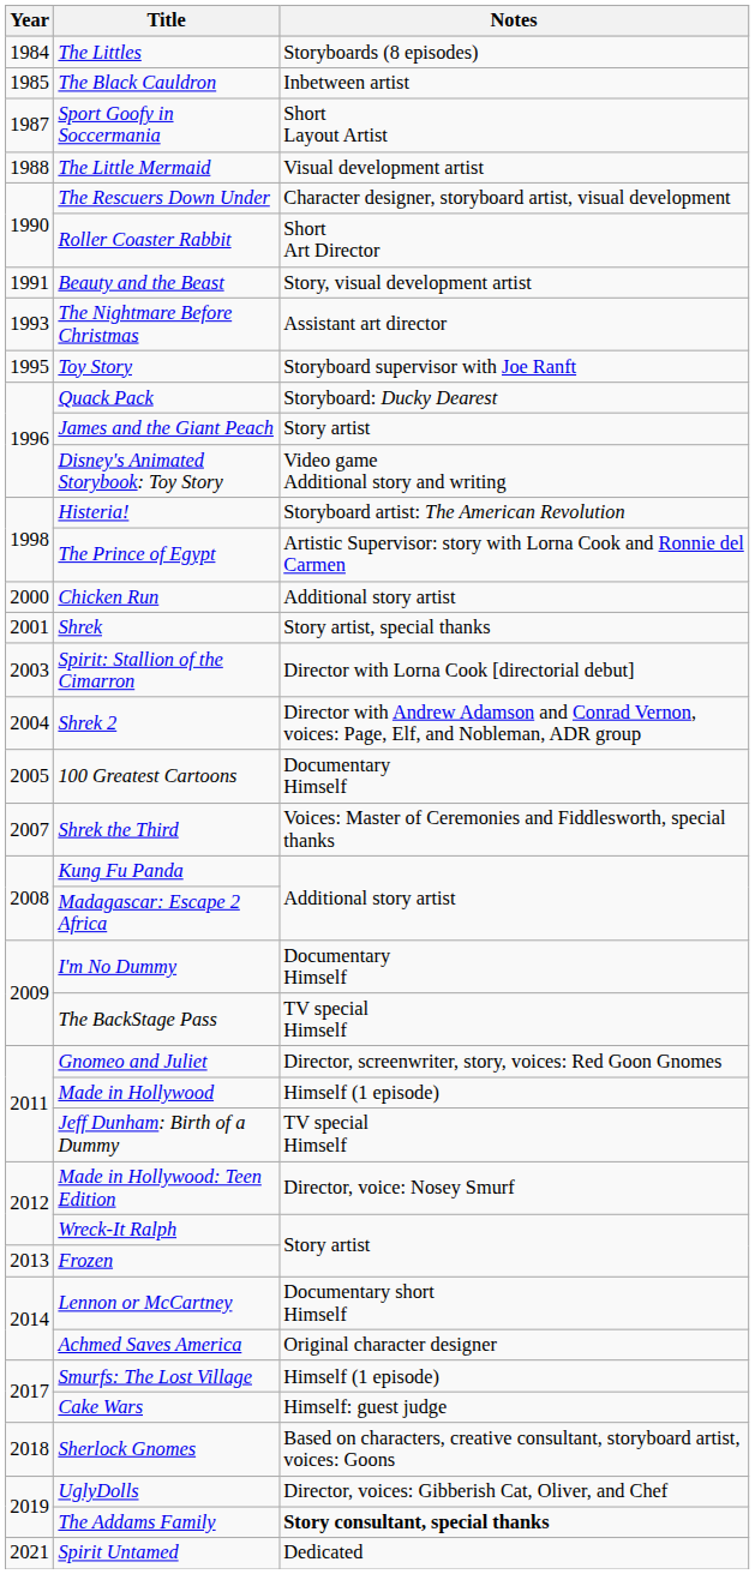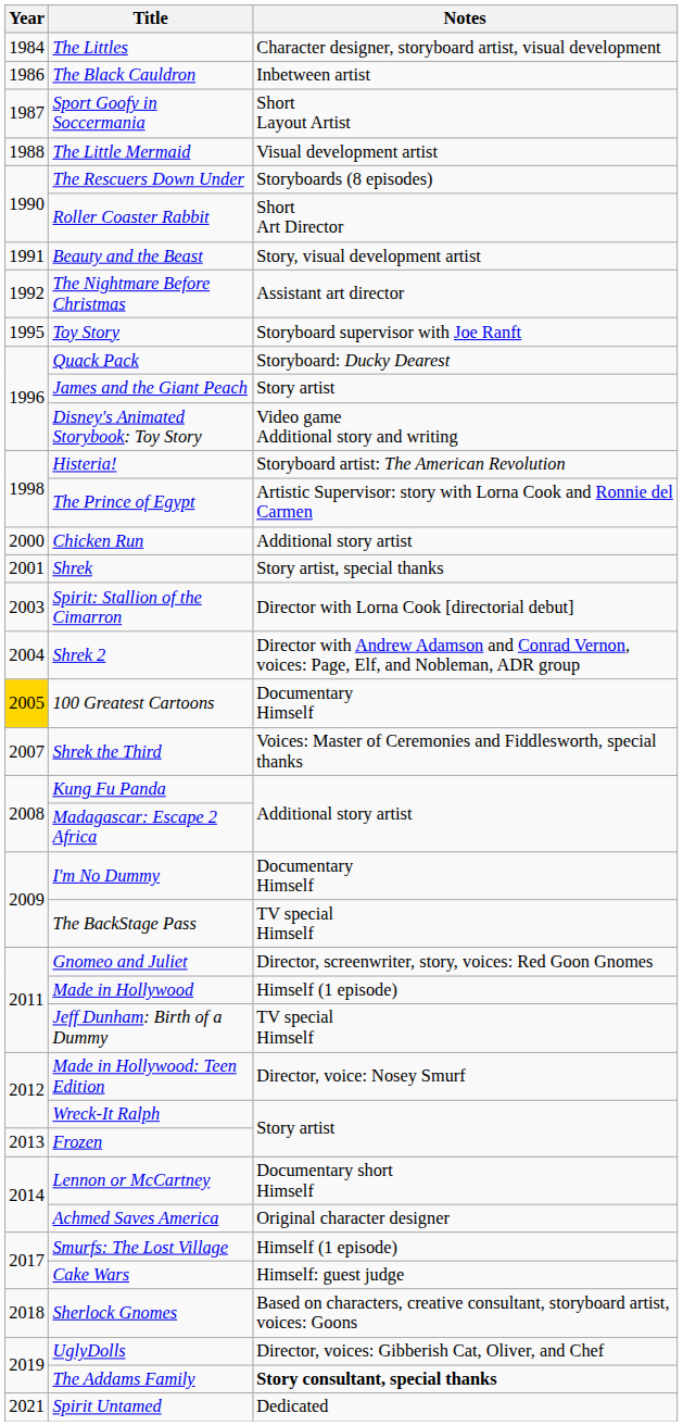The Littles | Notes: Storyboards (8 episodes) -> Character designer, storyboard artist, visual development
The Black Cauldron | Year: 1985 -> 1986
The Rescuers Down Under | Notes: Character designer, storyboard artist, visual development -> Storyboards (8 episodes)
The Nightmare Before Christmas | Year: 1993 -> 1992
100 Greatest Cartoons | Year: no background -> gold background
